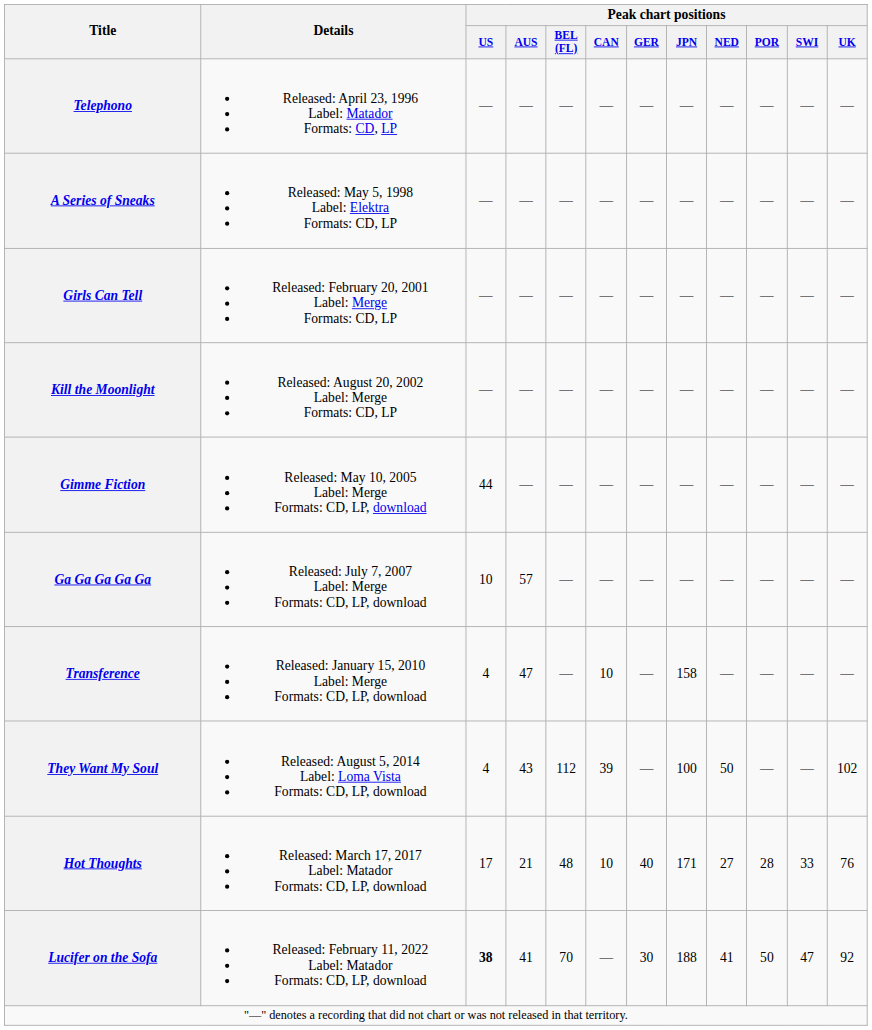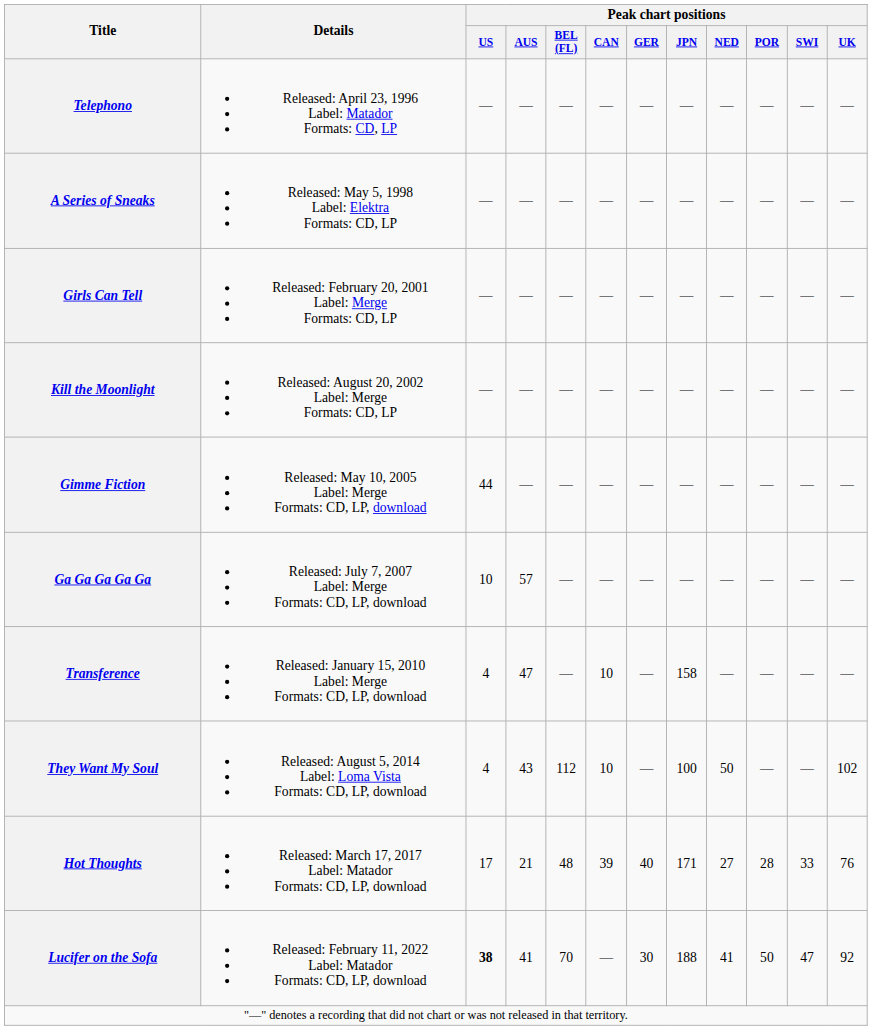They Want My Soul | Peak chart positions / CAN: 39 -> 10
Hot Thoughts | Peak chart positions / CAN: 10 -> 39
